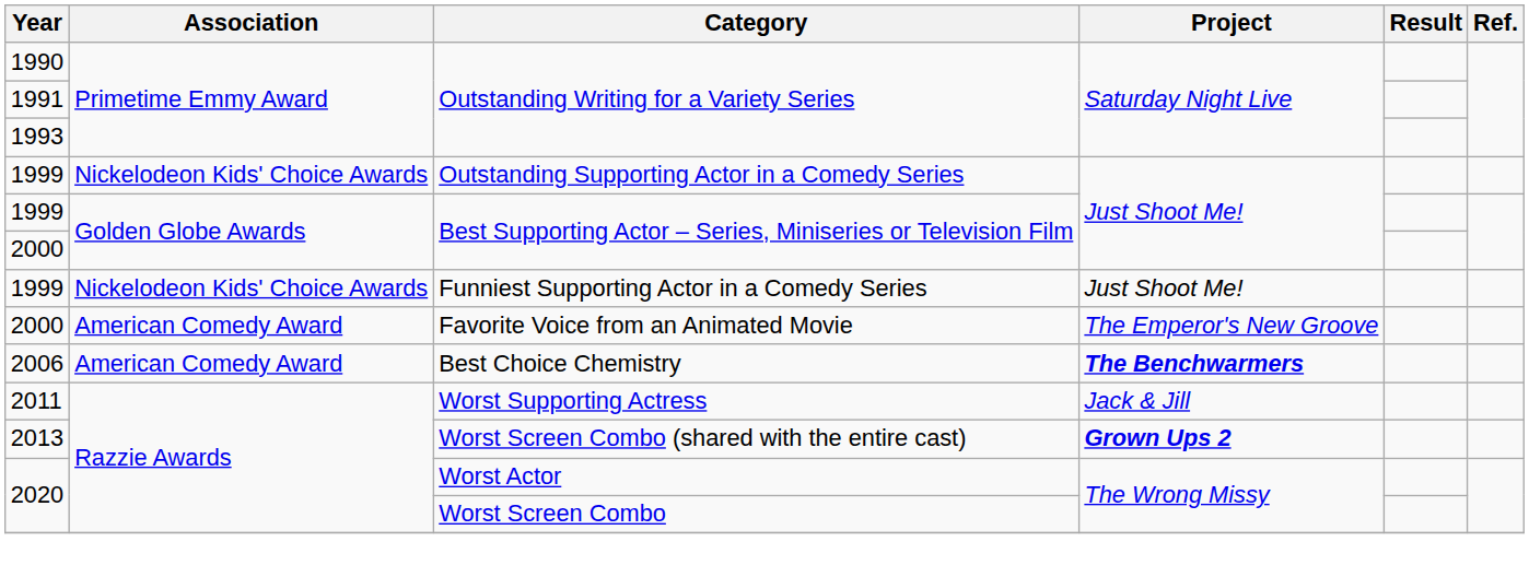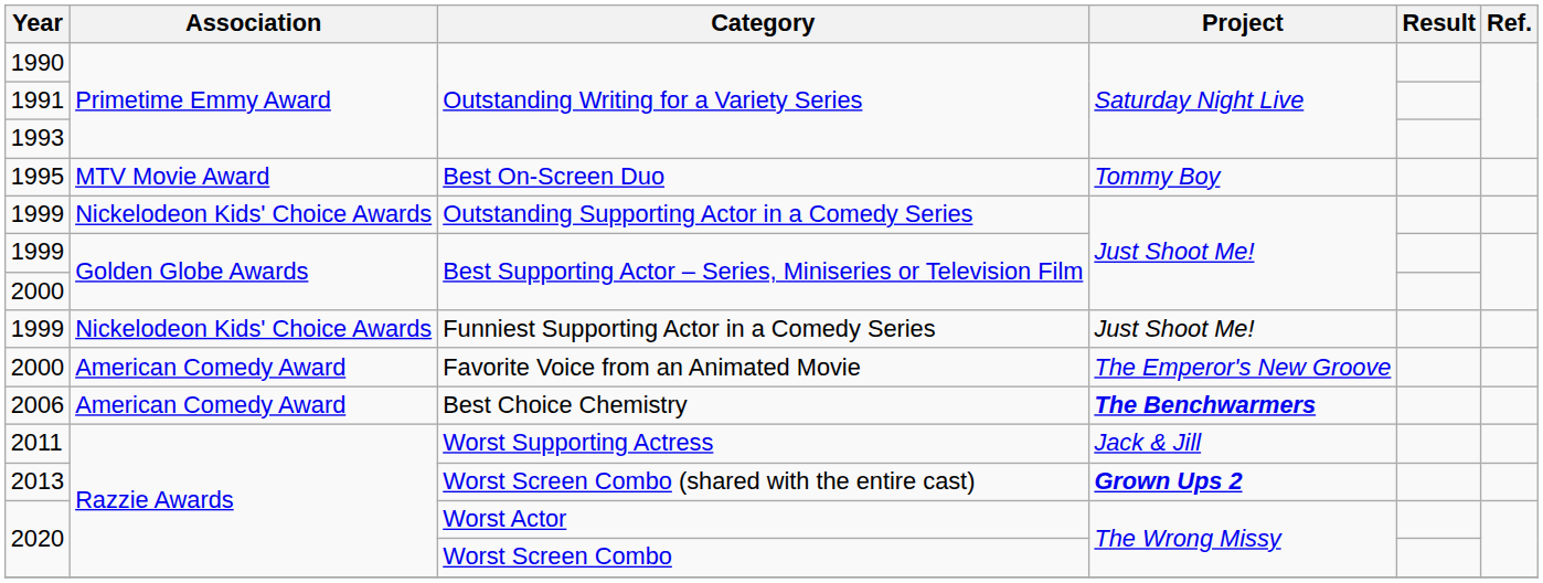+ row: 1995 | MTV Movie Award | Best On-Screen Duo | Tommy Boy
